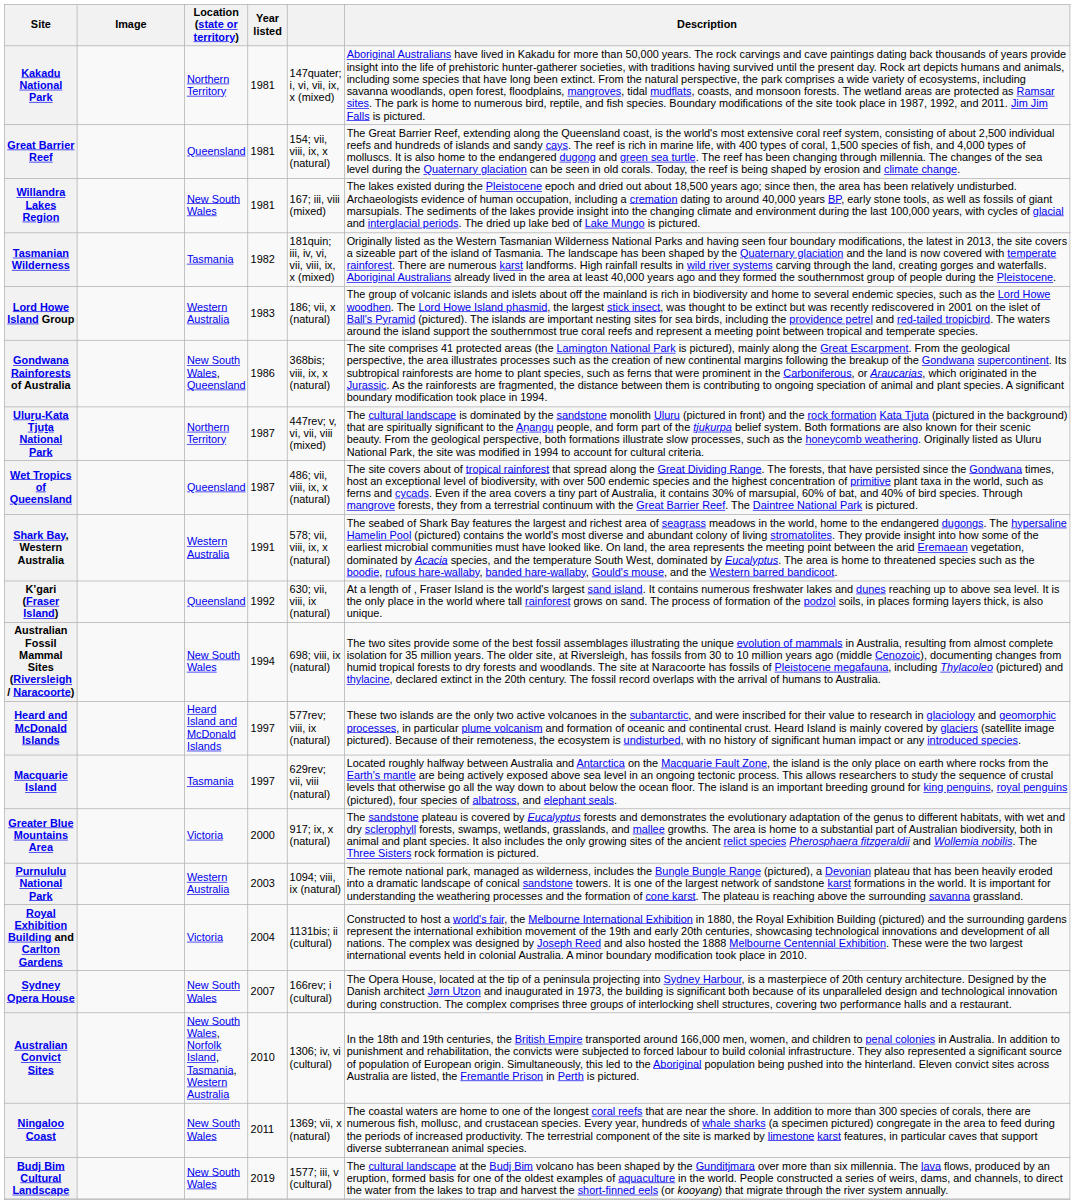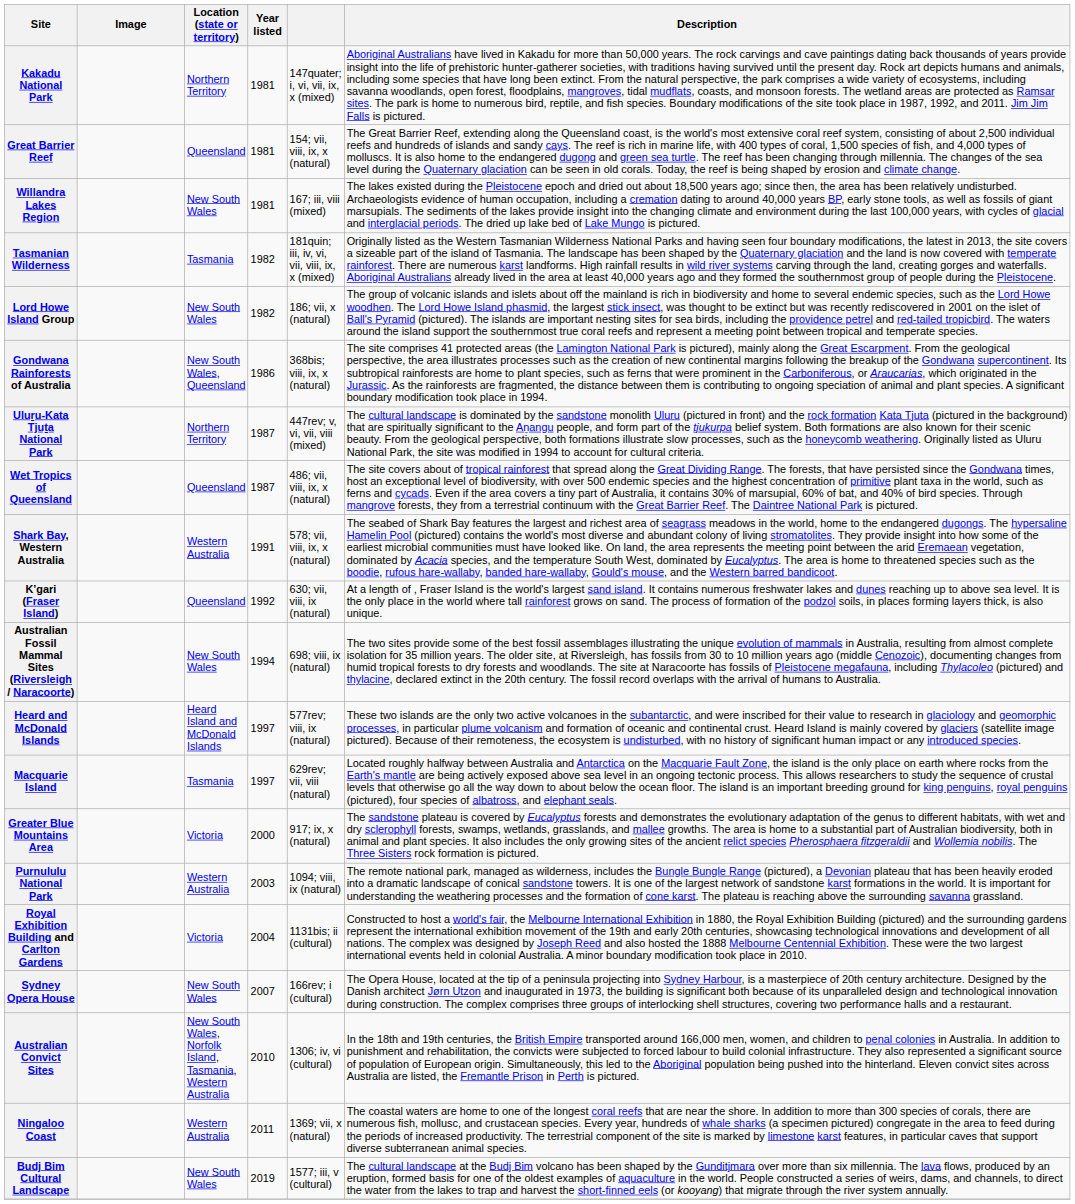Lord Howe Island Group | Location (state or territory): Western Australia -> New South Wales
Lord Howe Island Group | Year listed: 1983 -> 1982
Ningaloo Coast | Location (state or territory): New South Wales -> Western Australia
